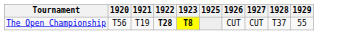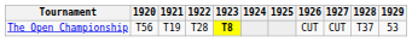+ column: 1924
The Open Championship | 1922: bold -> normal
The Open Championship | 1929: 55 -> 53
